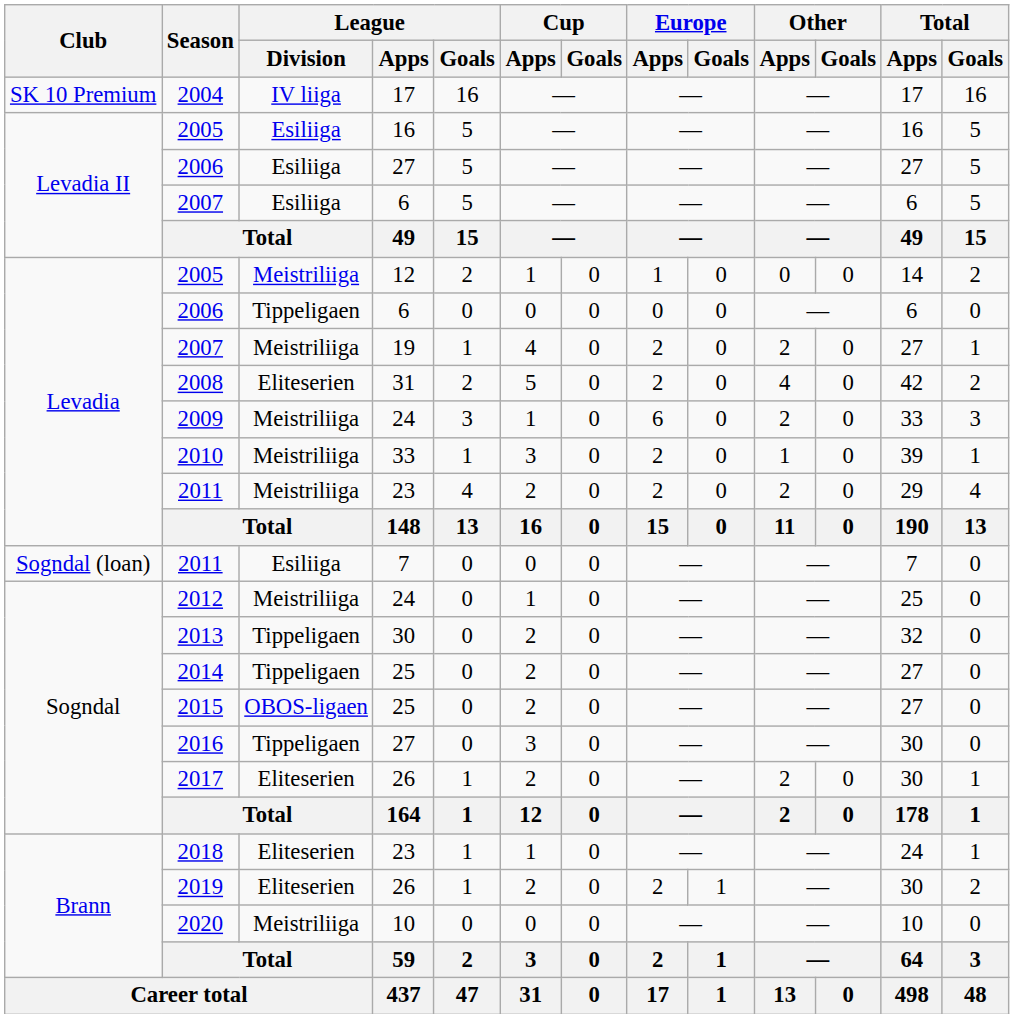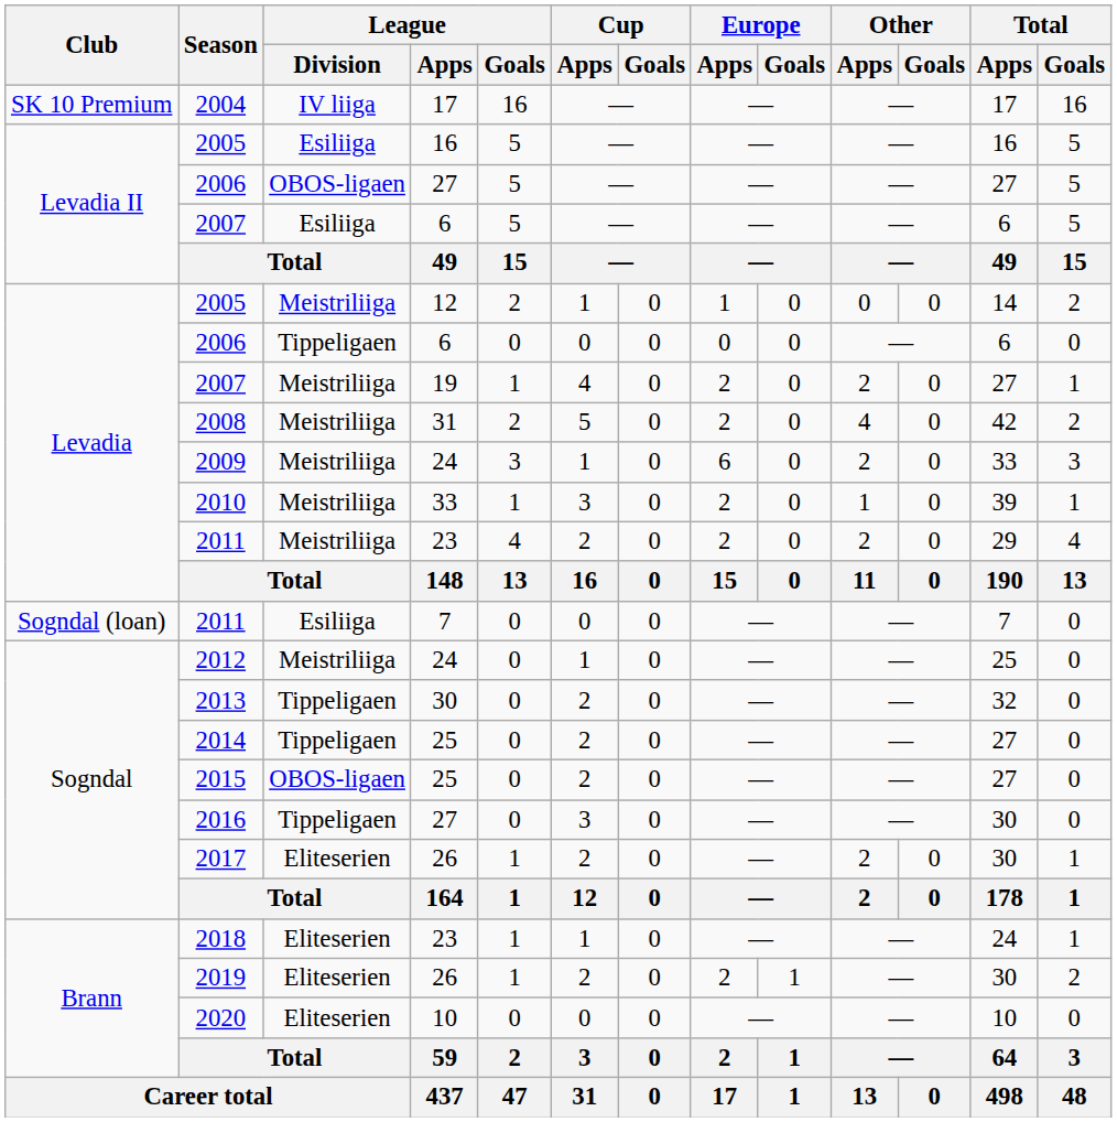2006 / 27 | League / Division: Esiliiga -> OBOS-ligaen
2008 | League / Division: Eliteserien -> Meistriliiga
2020 | League / Division: Meistriliiga -> Eliteserien
